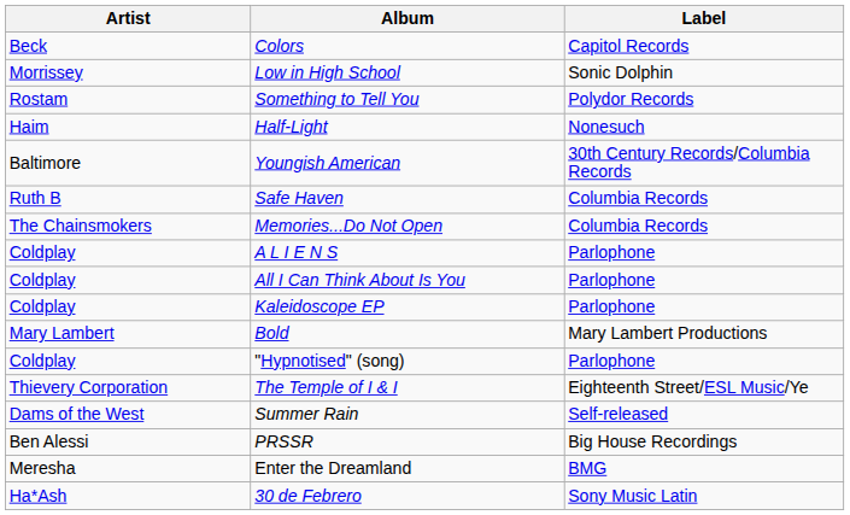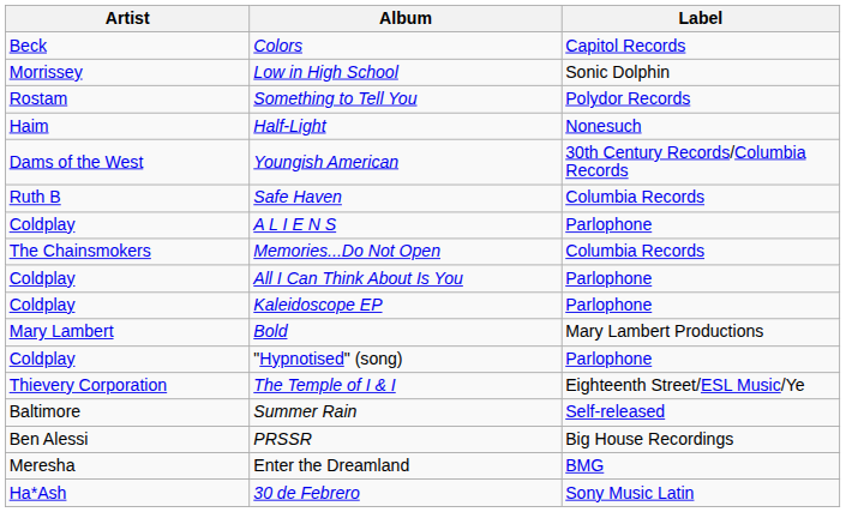Youngish American | Artist: Baltimore -> Dams of the West
rows swapped: Memories...Do Not Open <-> A L I E N S
Summer Rain | Artist: Dams of the West -> Baltimore
